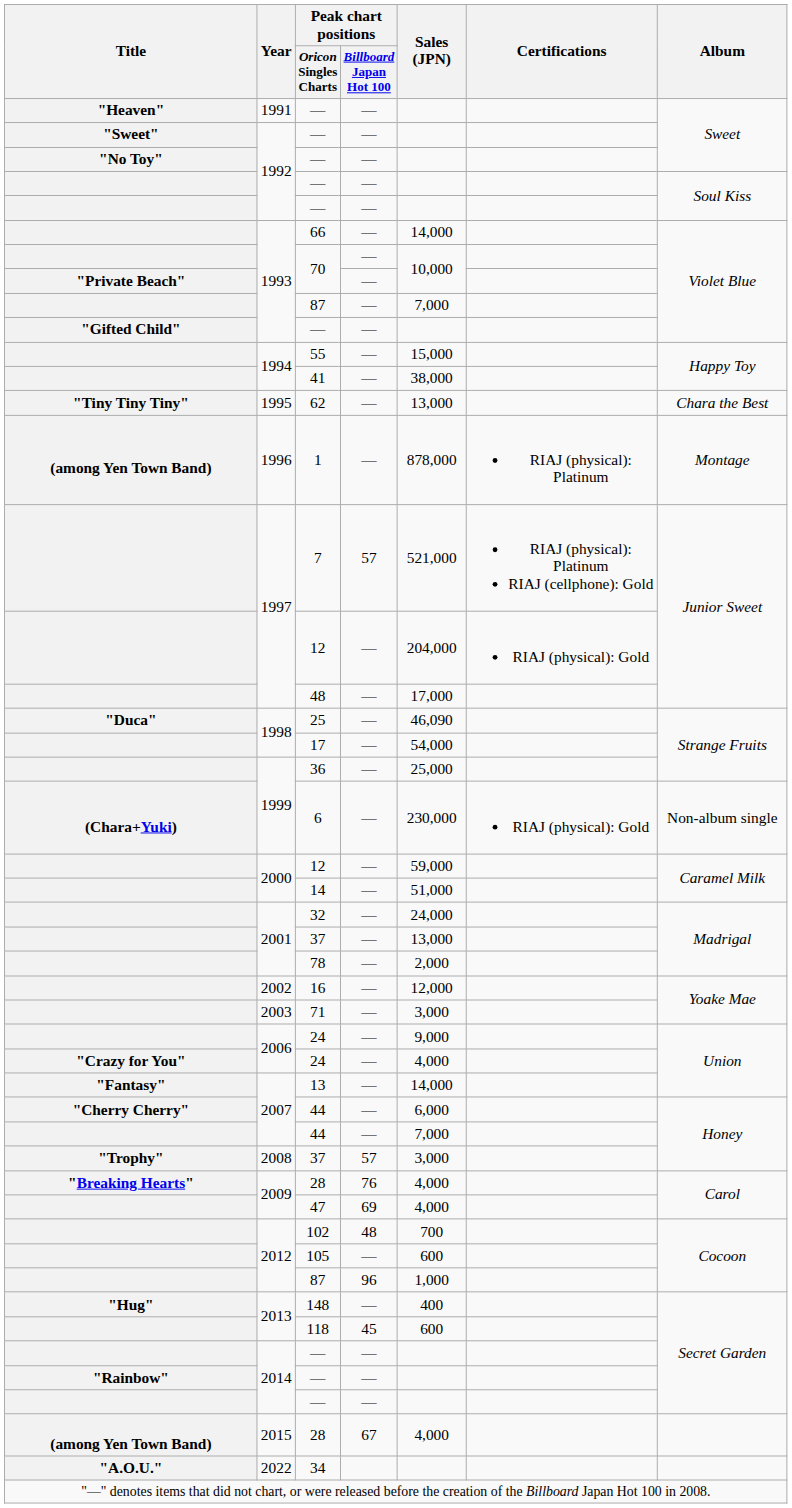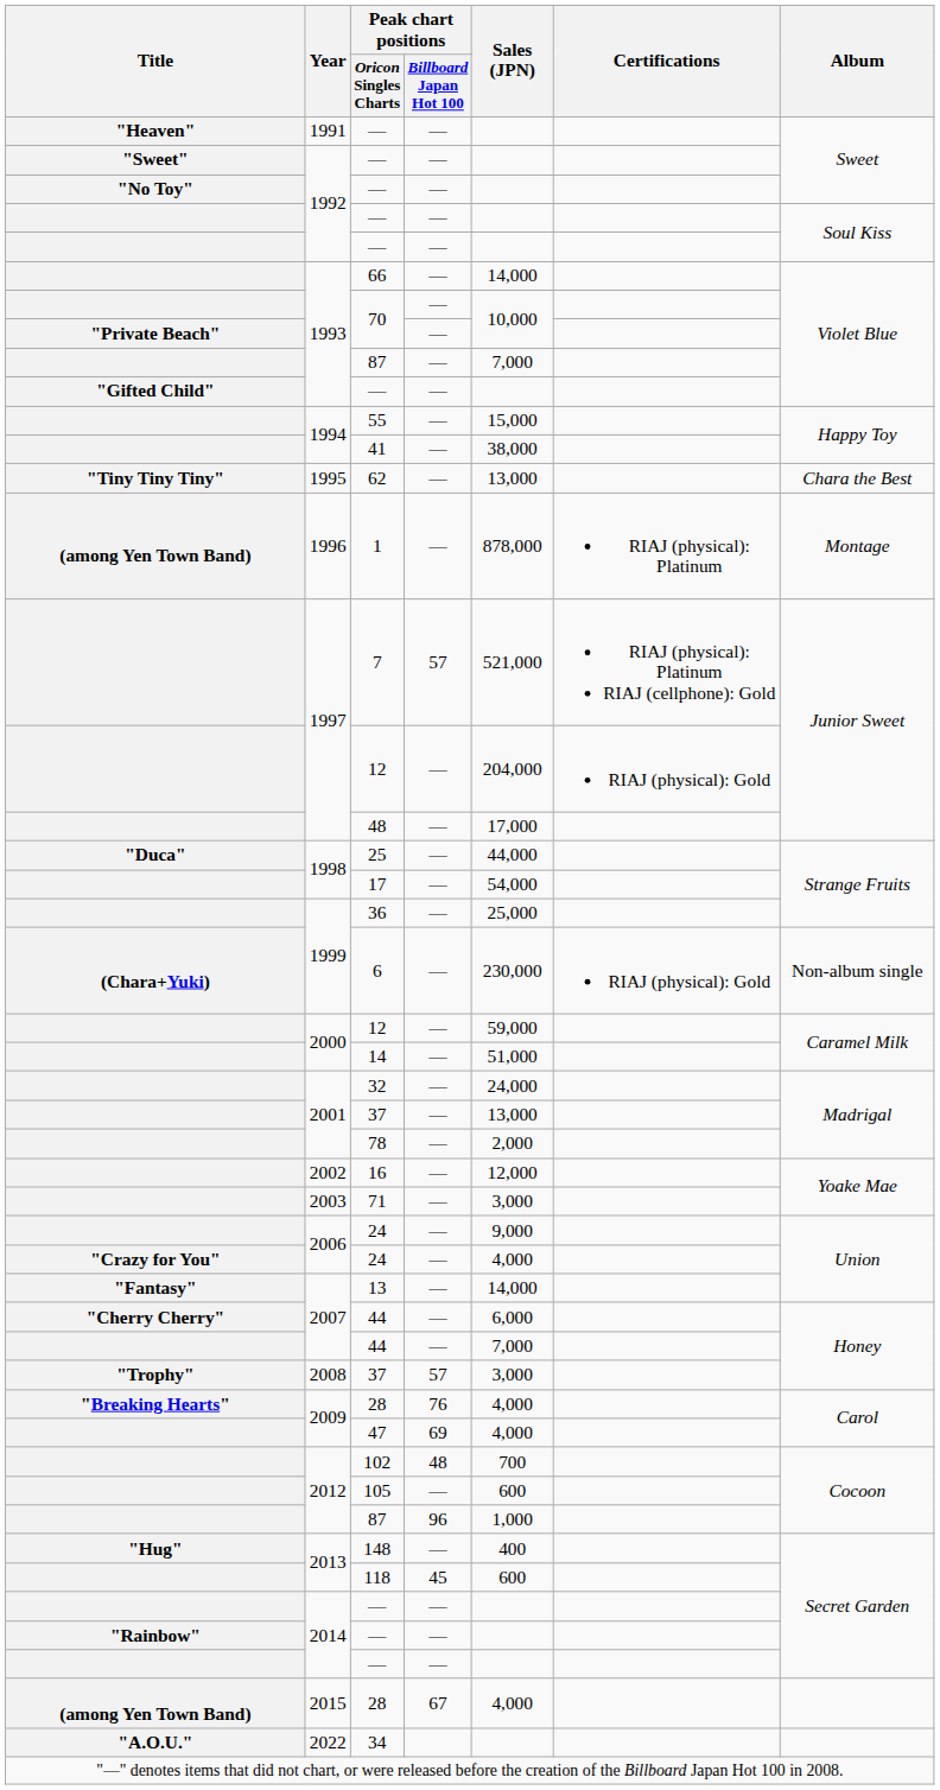25 | Sales (JPN): 46,090 -> 44,000
